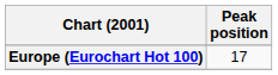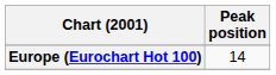Europe (Eurochart Hot 100) | Peak position: 17 -> 14
